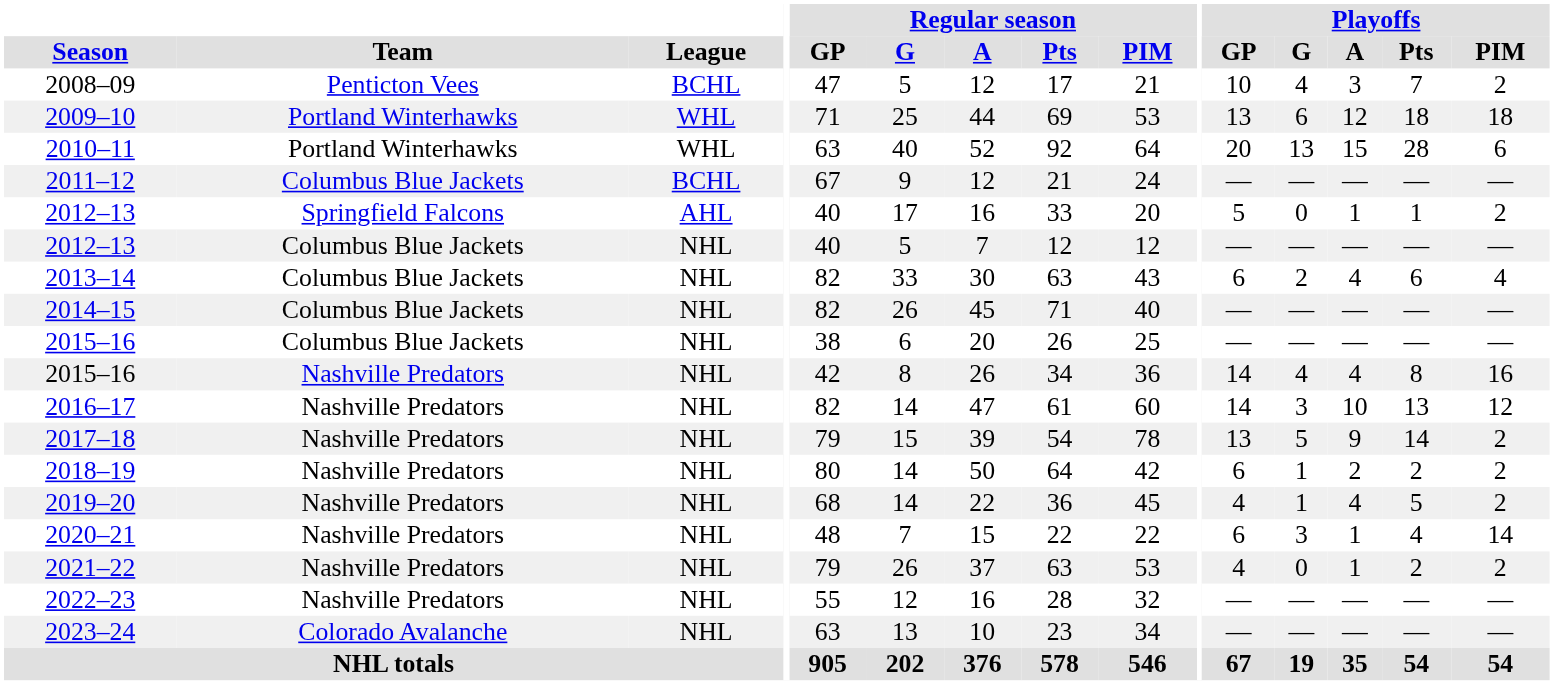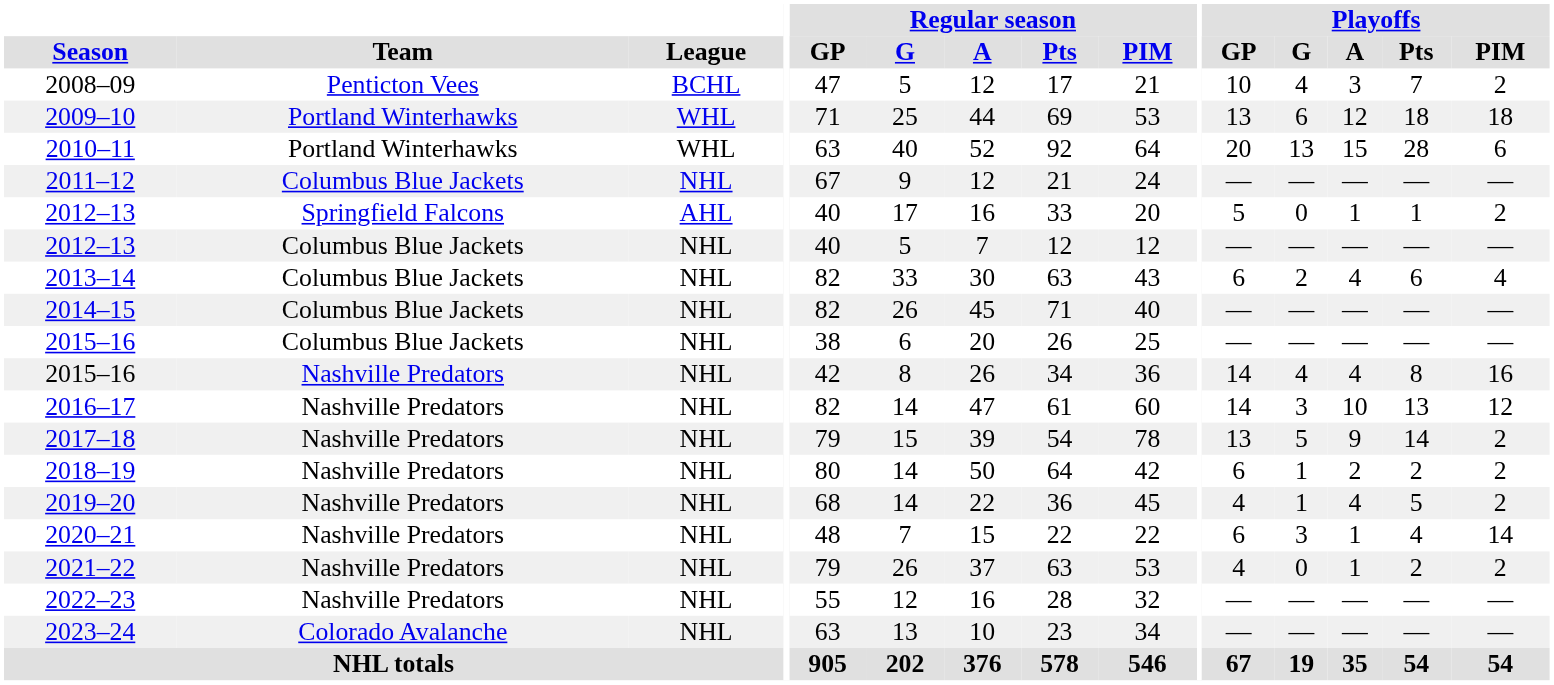2011–12 | League: BCHL -> NHL
